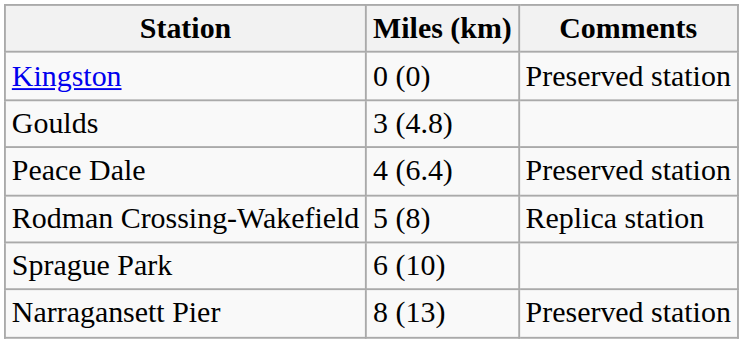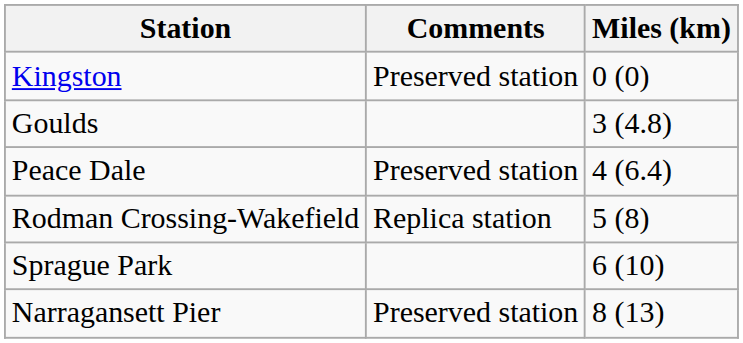columns swapped: Miles (km) <-> Comments
